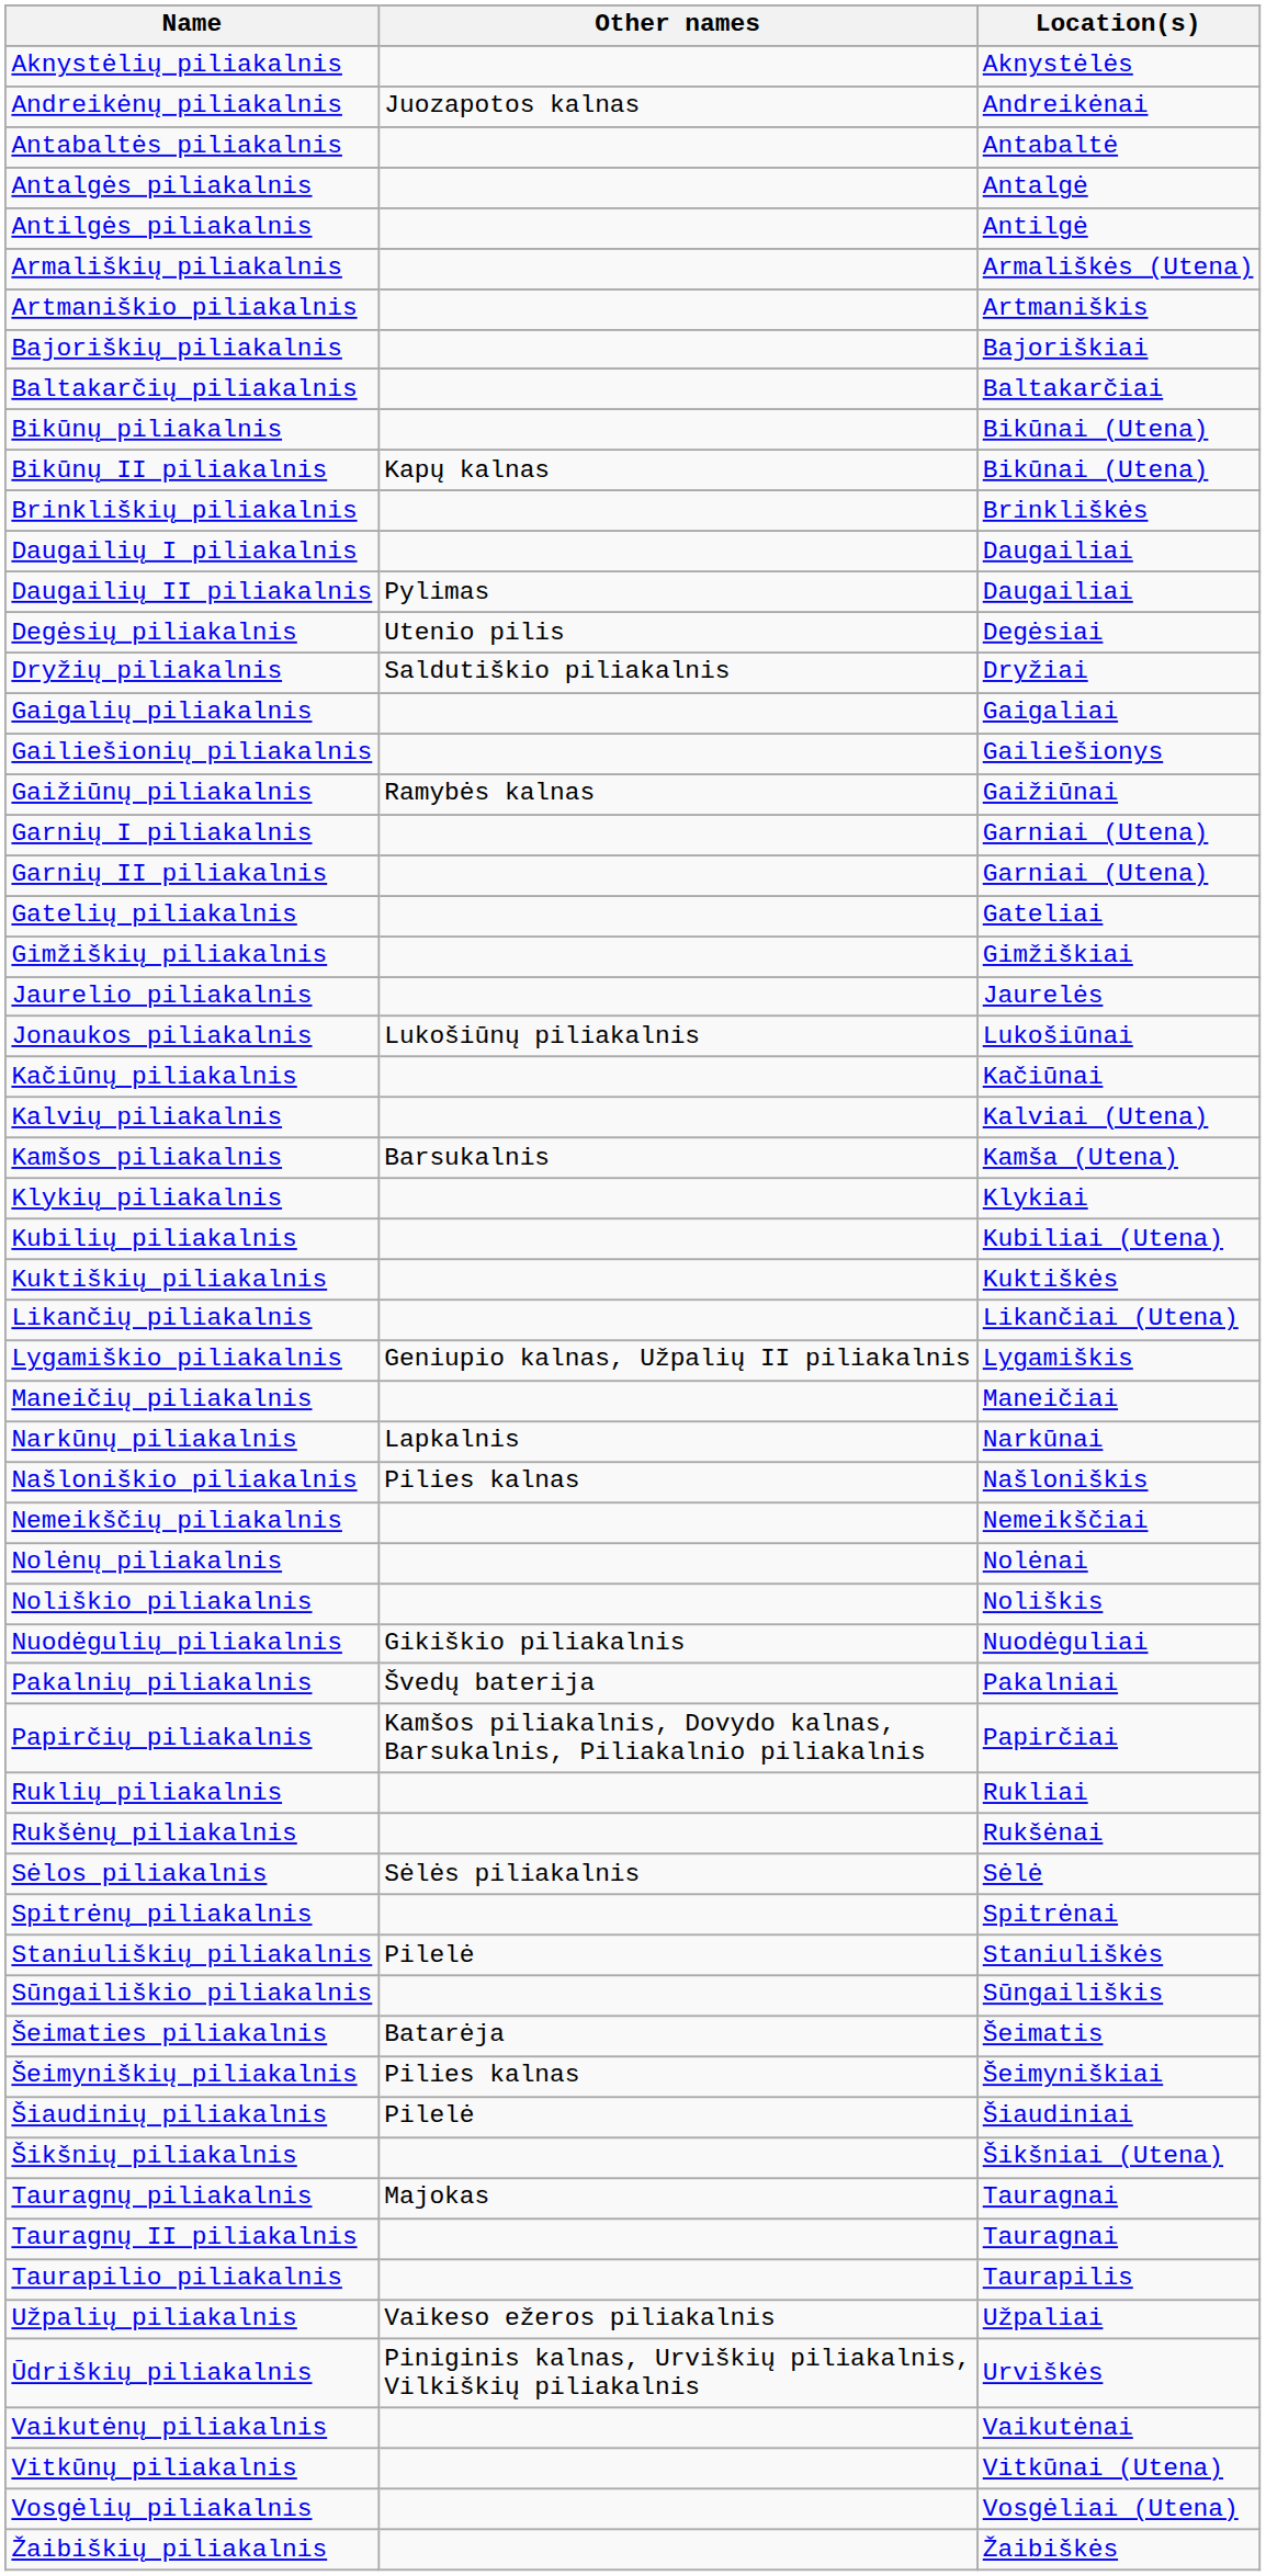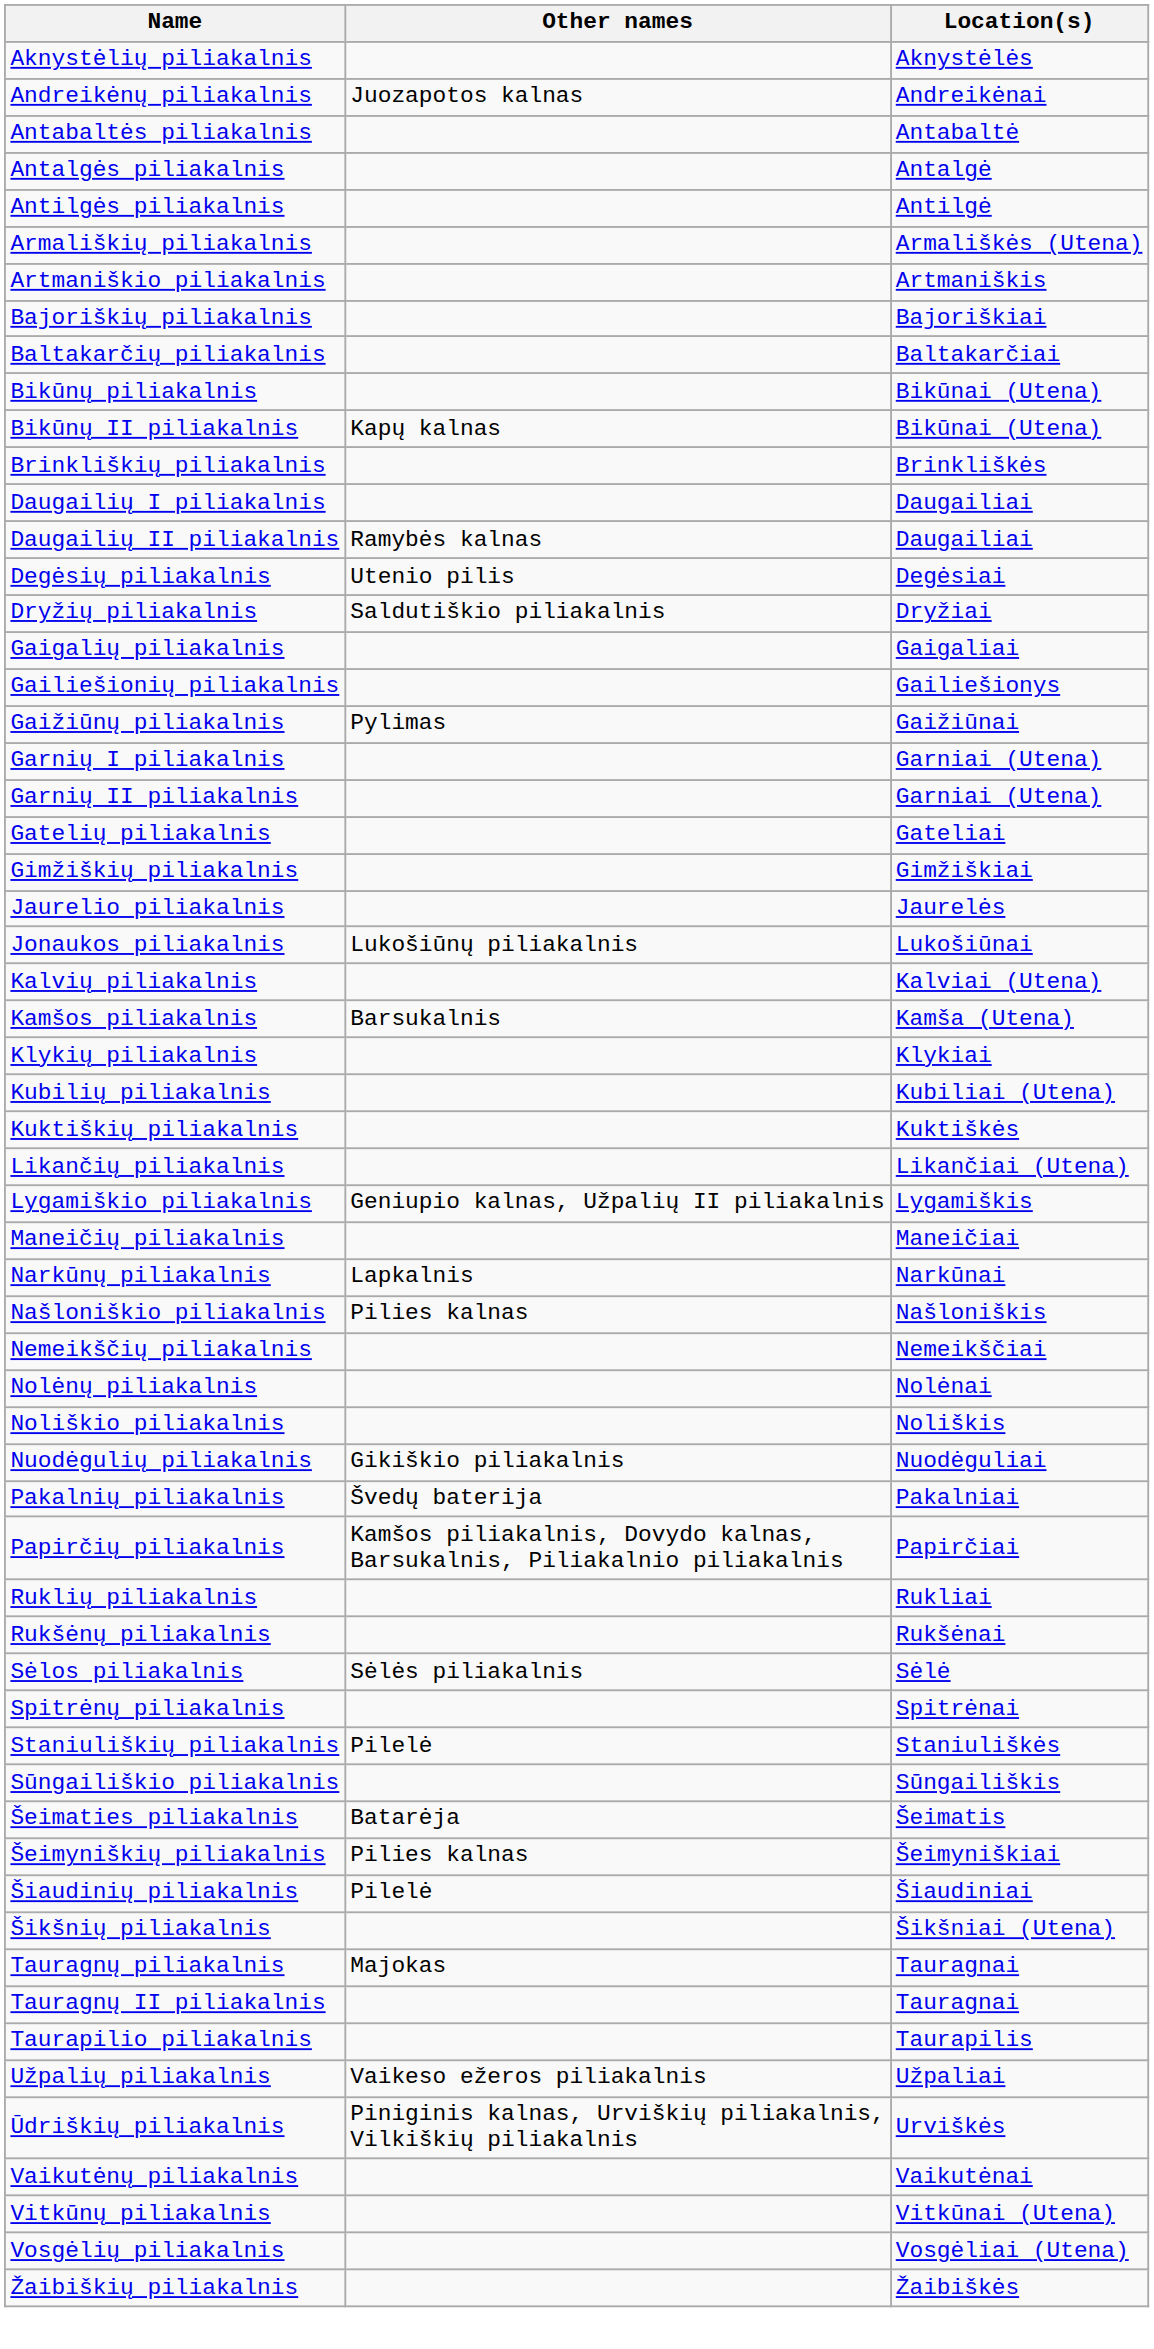Daugailių II piliakalnis | Other names: Pylimas -> Ramybės kalnas
Gaižiūnų piliakalnis | Other names: Ramybės kalnas -> Pylimas
- row: Kačiūnų piliakalnis | Kačiūnai
